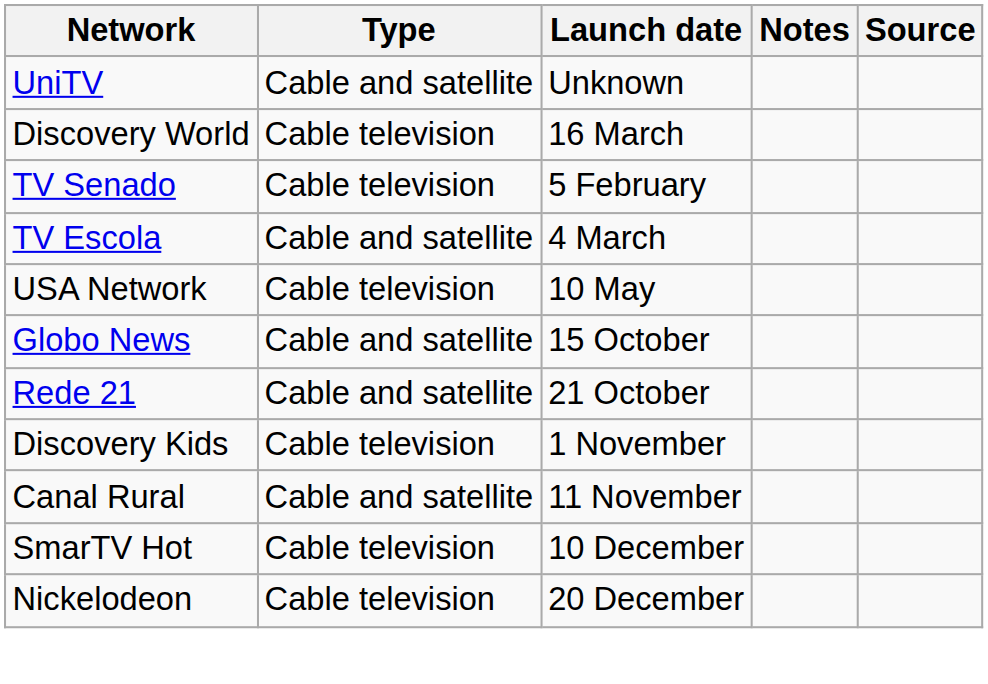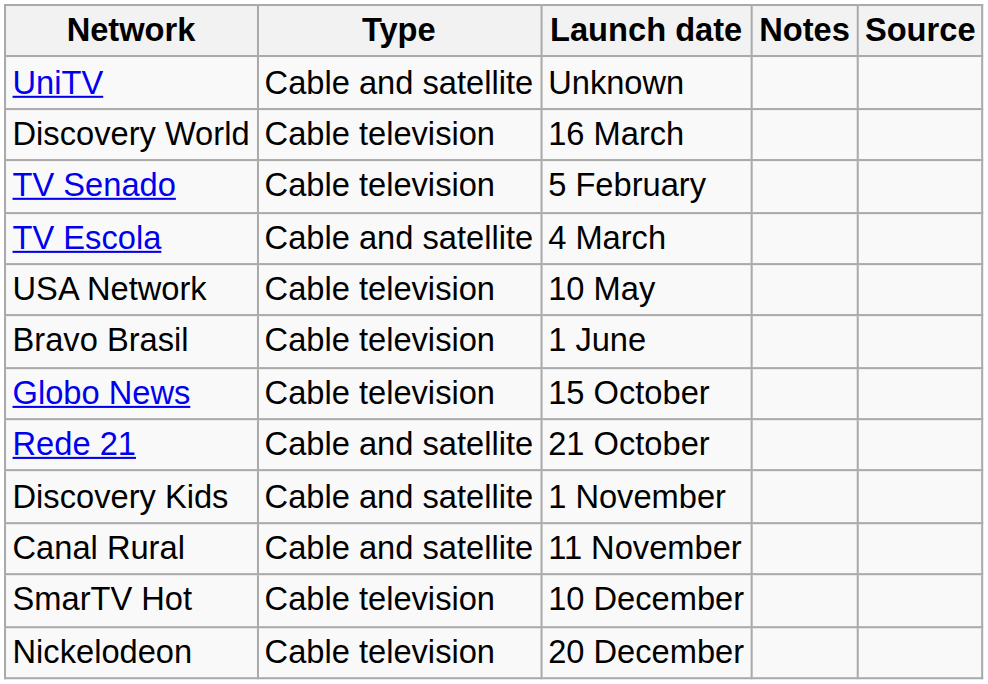+ row: Bravo Brasil | Cable television | 1 June
Globo News | Type: Cable and satellite -> Cable television
Discovery Kids | Type: Cable television -> Cable and satellite
